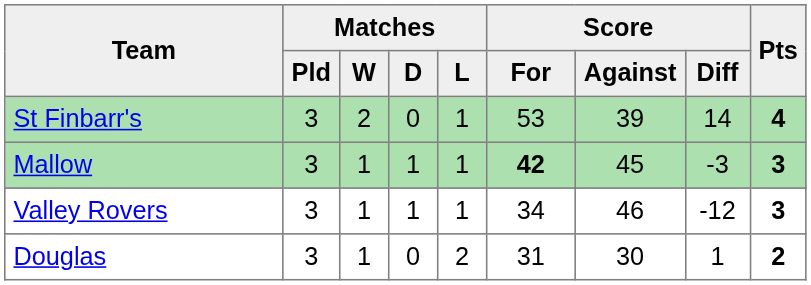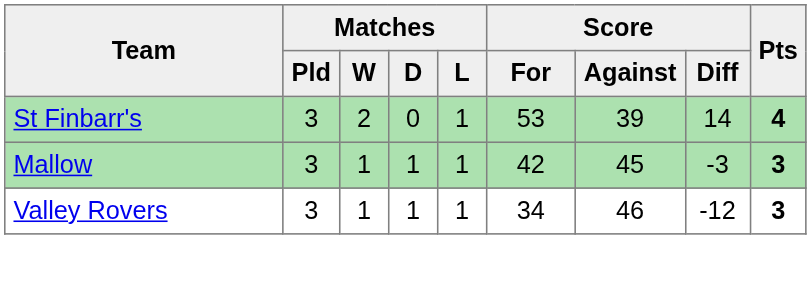Mallow | Score / For: bold -> normal
- row: Douglas | 3 | 1 | 0 | 2 | 31 | 30 | 1 | 2
